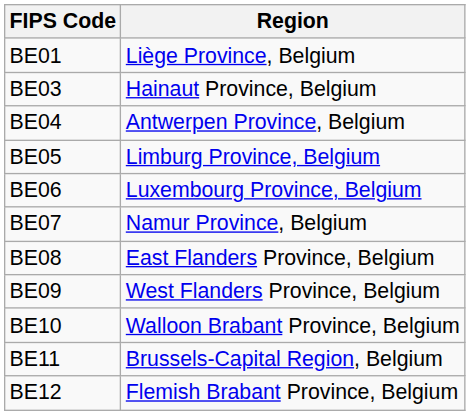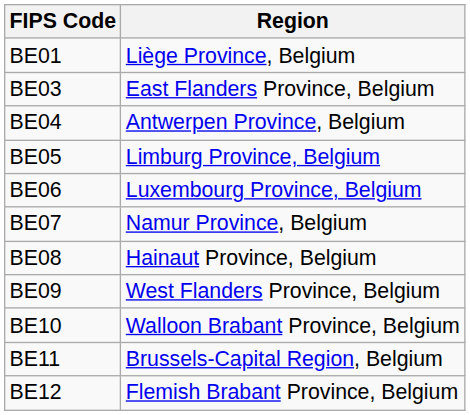BE03 | Region: Hainaut Province, Belgium -> East Flanders Province, Belgium
BE08 | Region: East Flanders Province, Belgium -> Hainaut Province, Belgium
